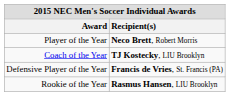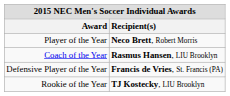Coach of the Year | Recipient(s): TJ Kostecky, LIU Brooklyn -> Rasmus Hansen, LIU Brooklyn
Rookie of the Year | Recipient(s): Rasmus Hansen, LIU Brooklyn -> TJ Kostecky, LIU Brooklyn
